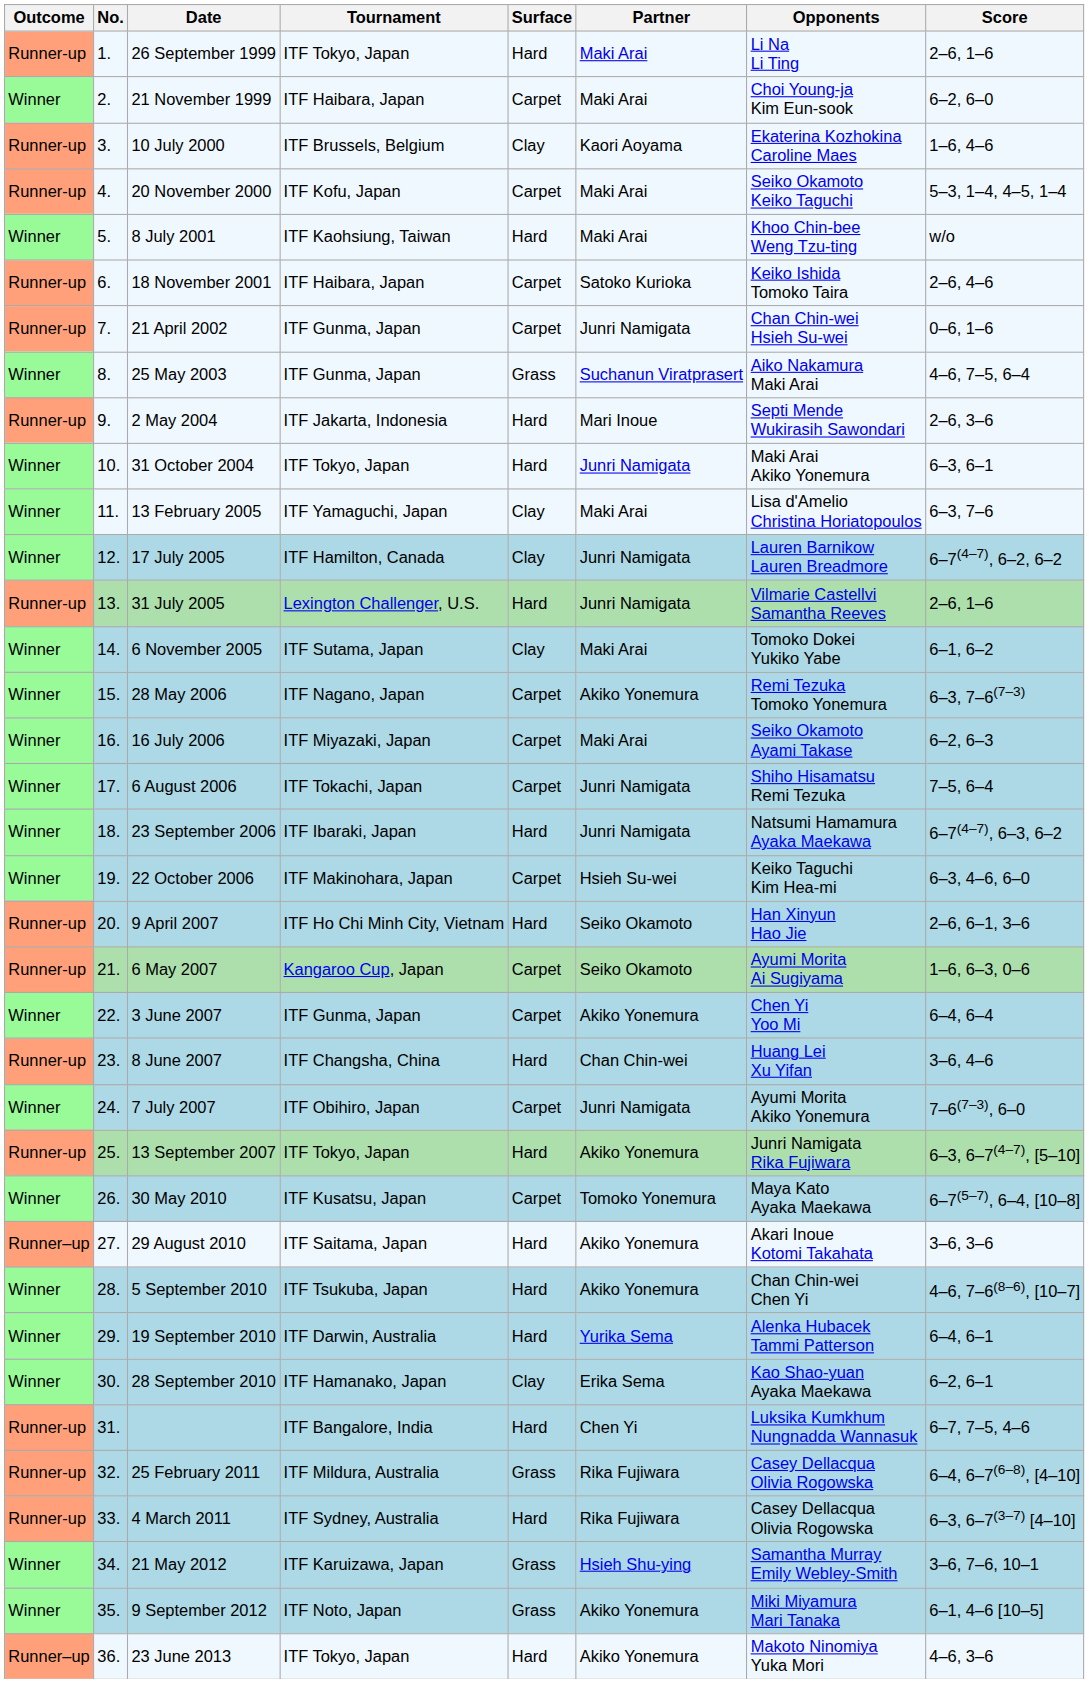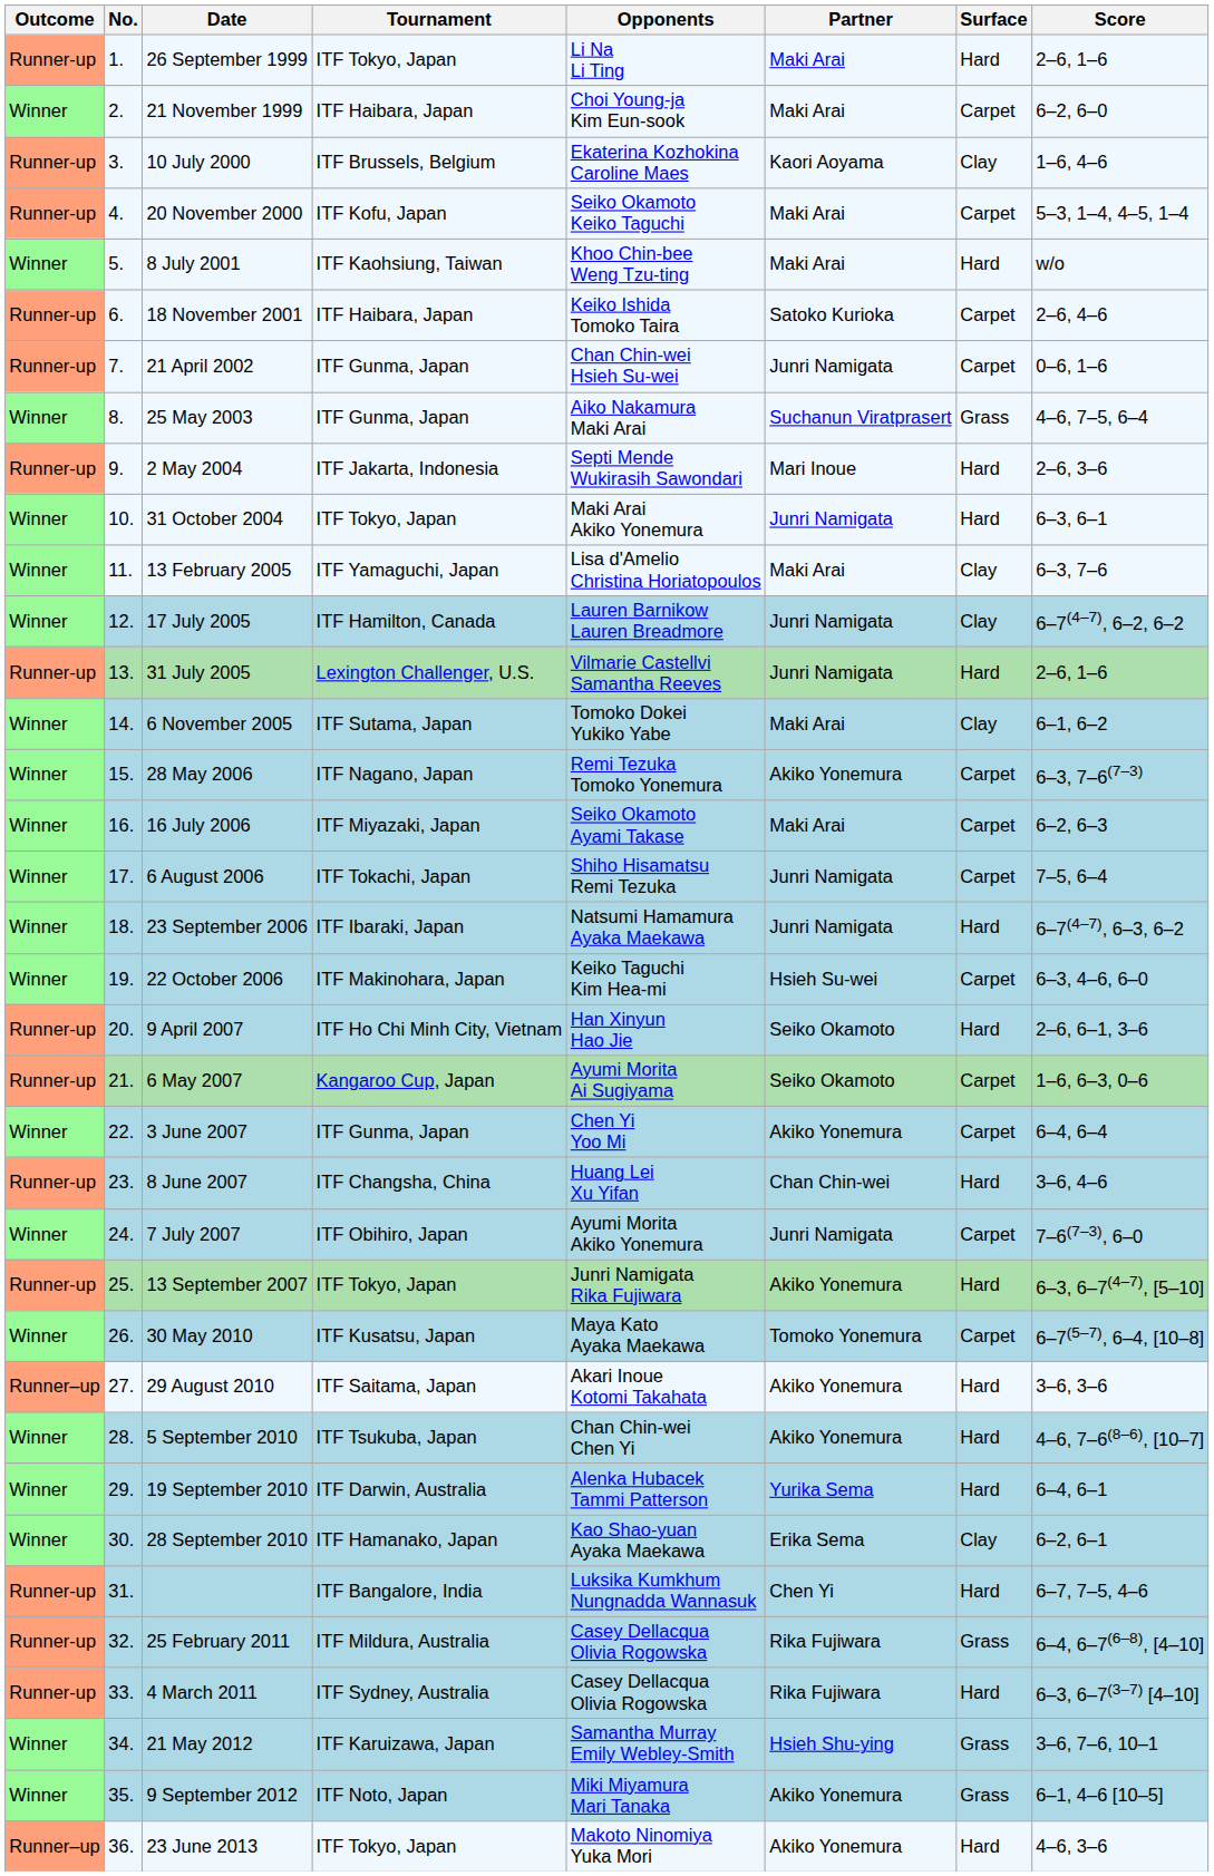columns swapped: Surface <-> Opponents
